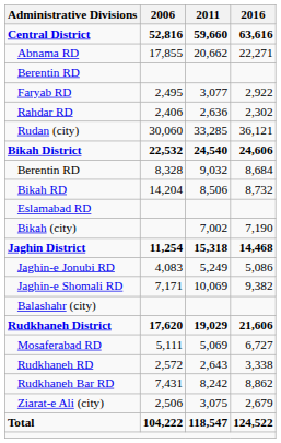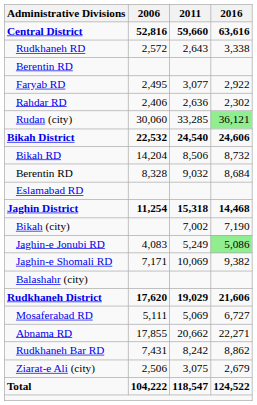rows swapped: Abnama RD <-> Rudkhaneh RD
Rudan (city) | 2016: no background -> lightgreen background
rows swapped: Berentin RD / 9,032 <-> Bikah RD
rows swapped: Bikah (city) <-> Jaghin District
Jaghin-e Jonubi RD | 2016: no background -> lightgreen background
